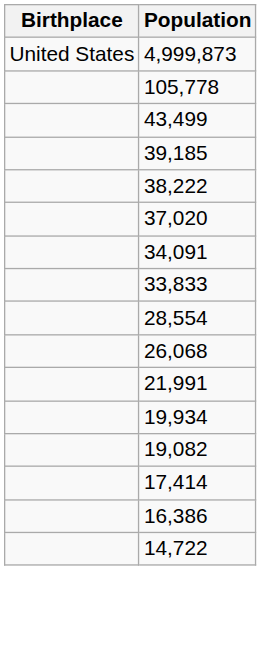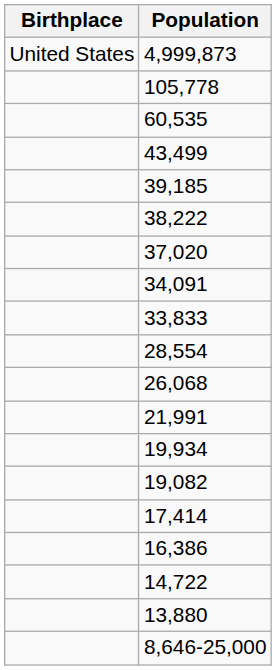+ row: 60,535
+ row: 13,880
+ row: 8,646-25,000
